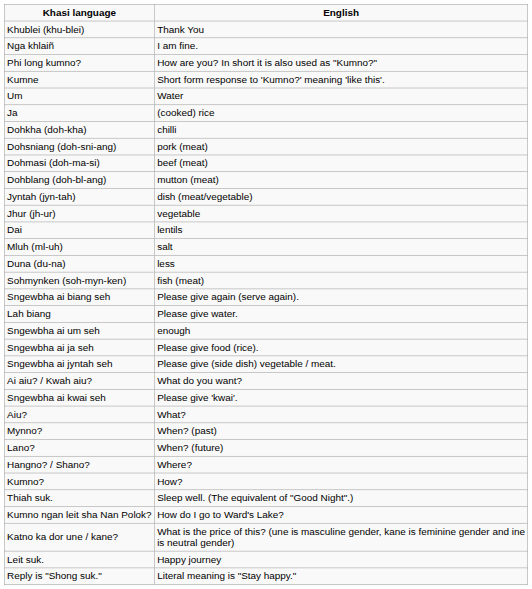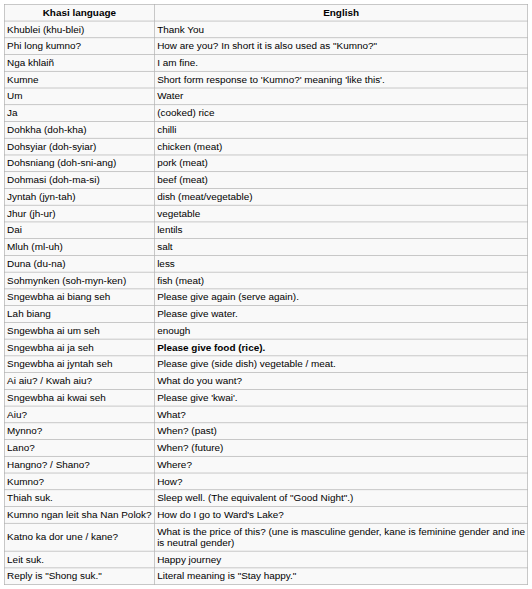rows swapped: Phi long kumno? <-> Nga khlaiñ
+ row: Dohsyiar (doh-syiar) | chicken (meat)
- row: Dohblang (doh-bl-ang) | mutton (meat)
Sngewbha ai ja seh | English: normal -> bold
